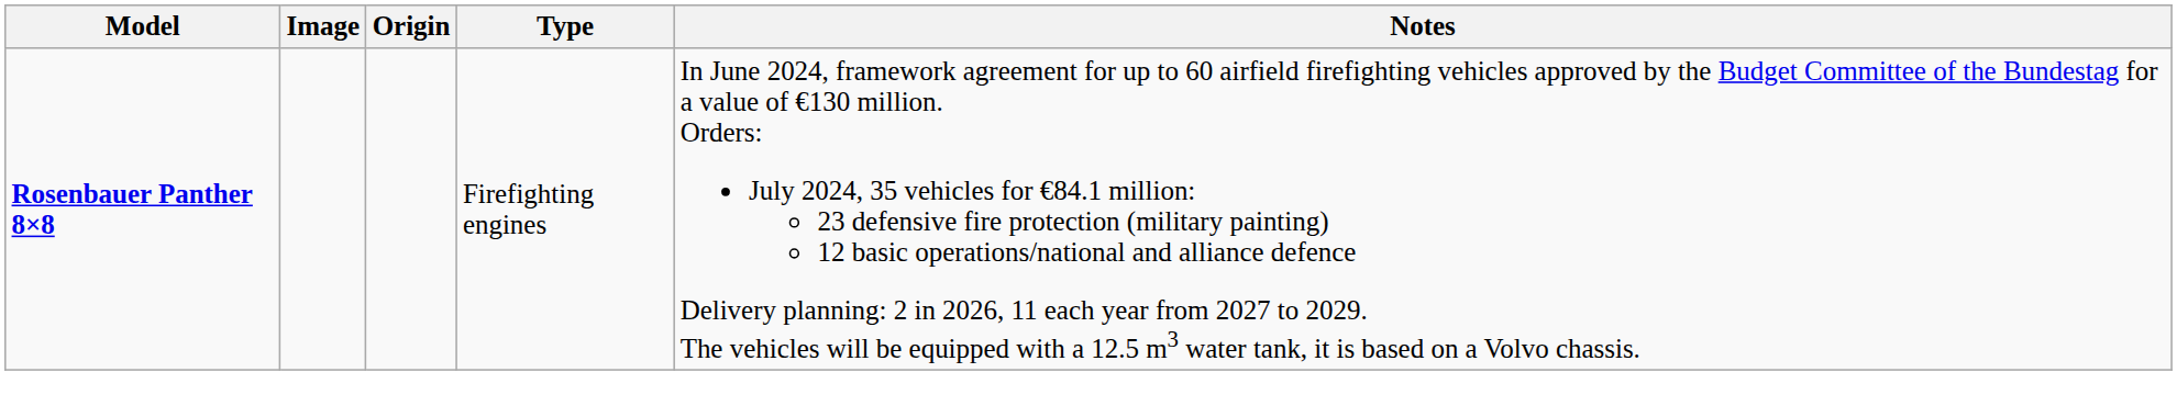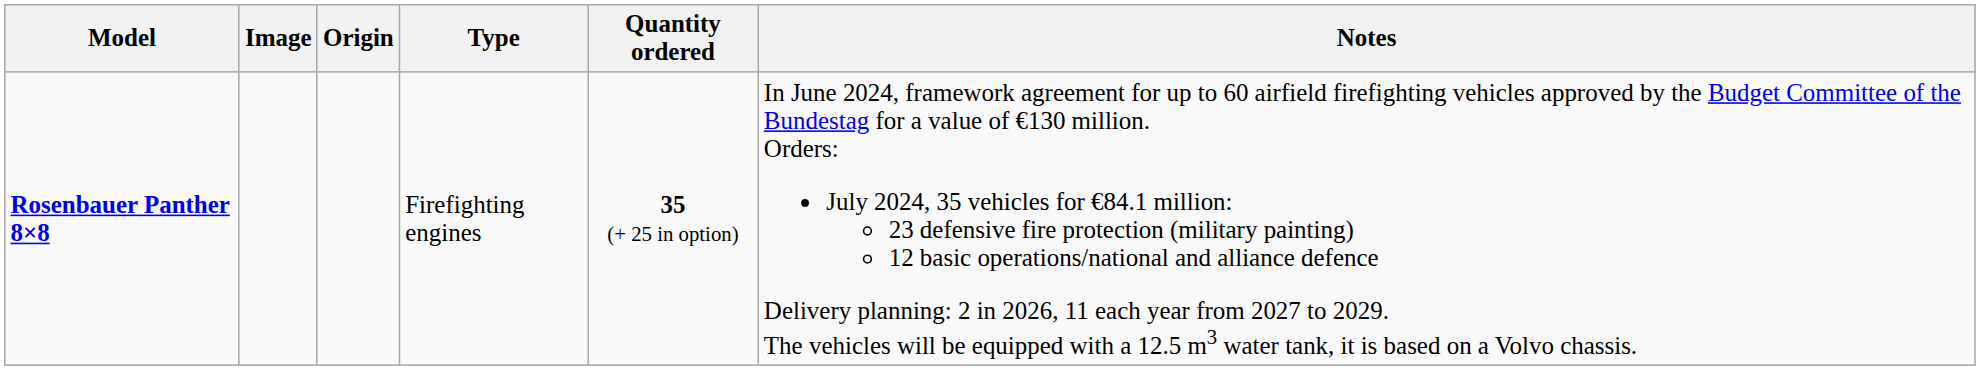+ column: Quantity ordered | 35 (+ 25 in option)
